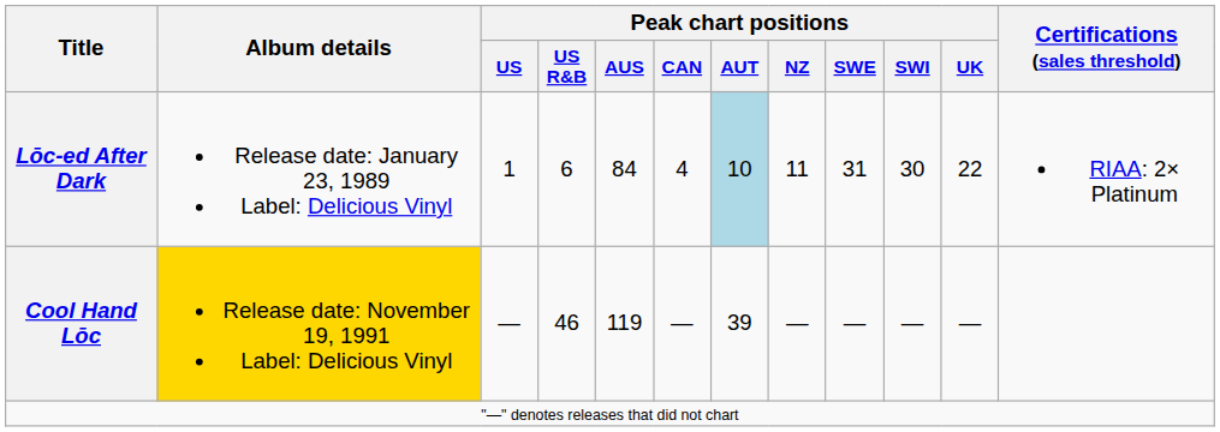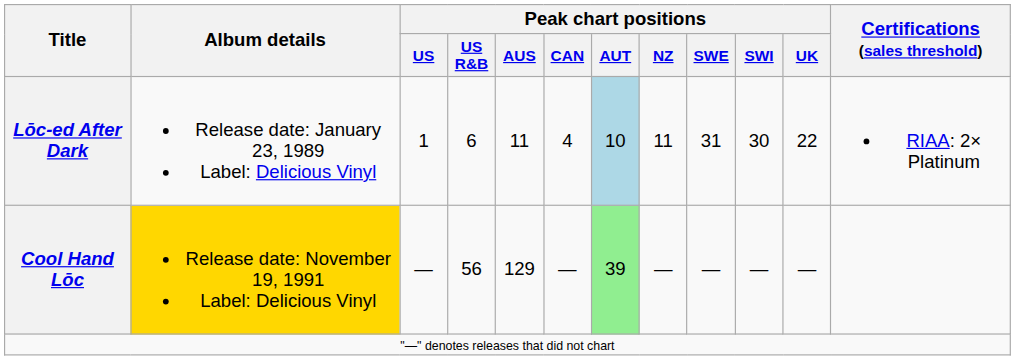Lōc-ed After Dark | Peak chart positions / AUS: 84 -> 11
Cool Hand Lōc | Peak chart positions / US R&B: 46 -> 56
Cool Hand Lōc | Peak chart positions / AUS: 119 -> 129
Cool Hand Lōc | Peak chart positions / AUT: no background -> lightgreen background
